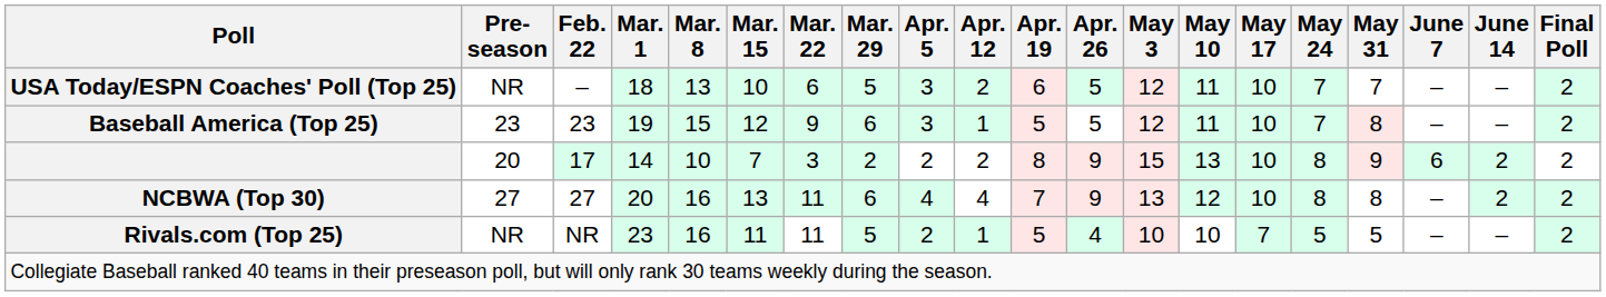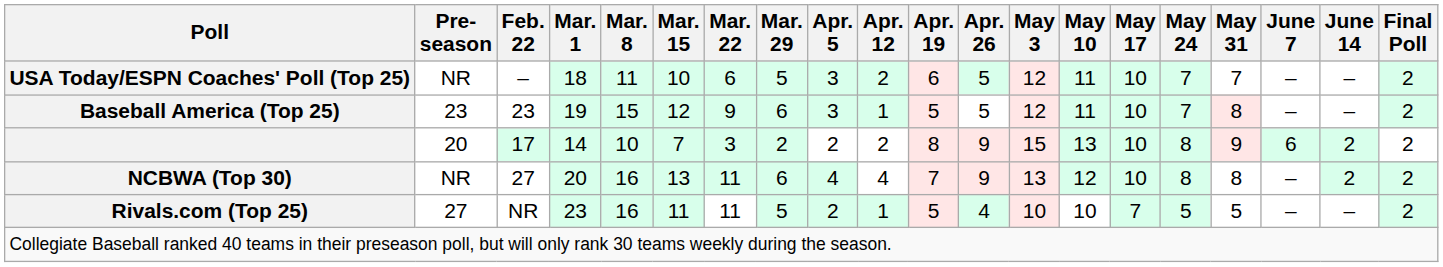USA Today/ESPN Coaches' Poll (Top 25) | Mar. 8: 13 -> 11
NCBWA (Top 30) | Pre- season: 27 -> NR
Rivals.com (Top 25) | Pre- season: NR -> 27
